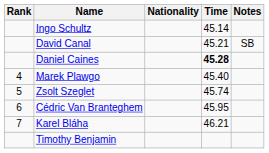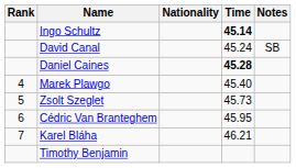Ingo Schultz | Time: normal -> bold
David Canal | Time: 45.21 -> 45.24
Zsolt Szeglet | Time: 45.74 -> 45.73
